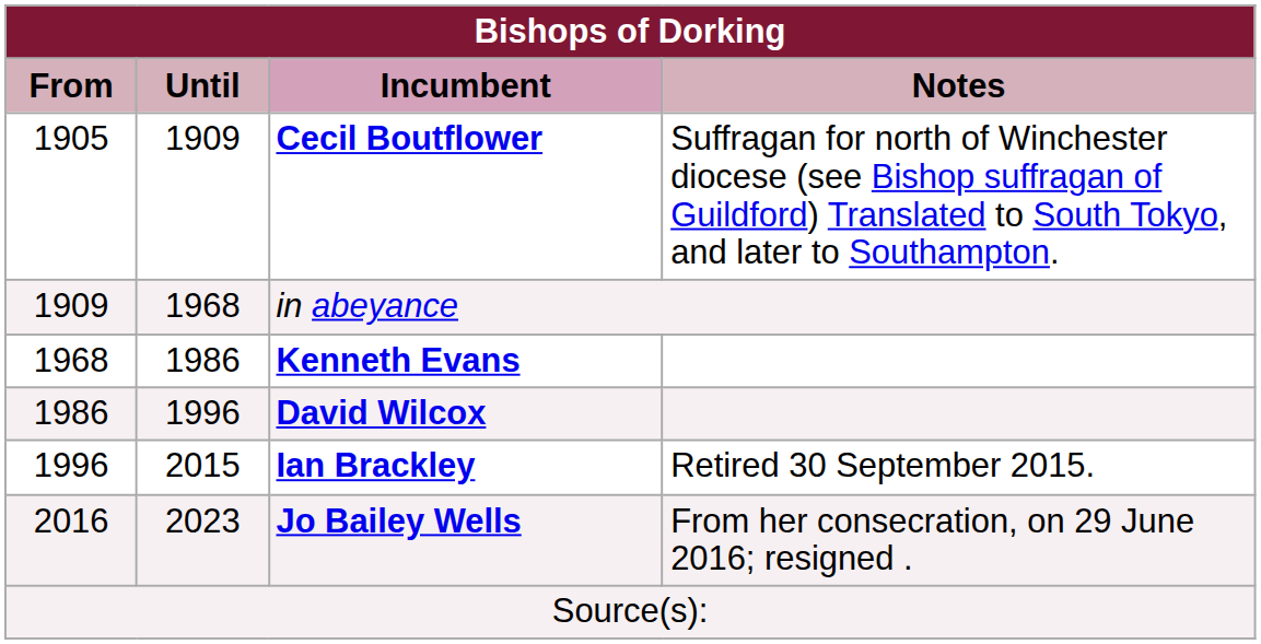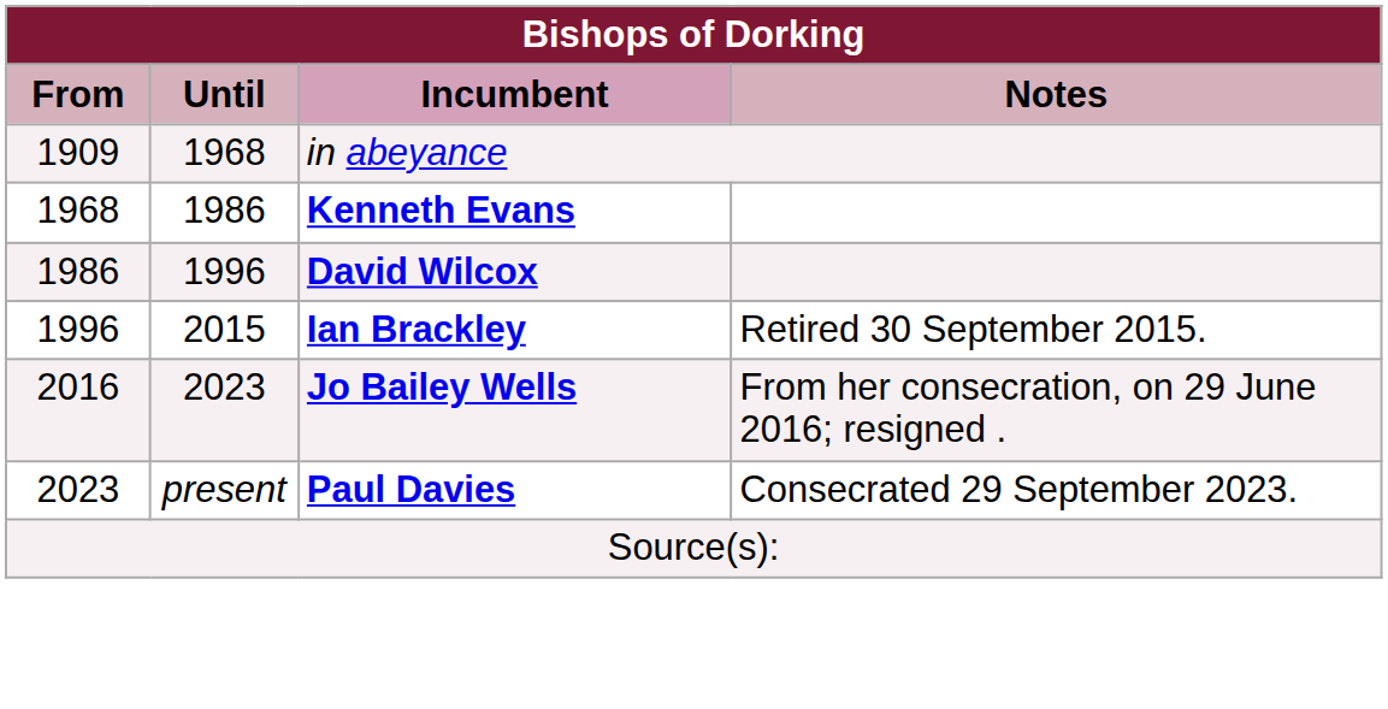- row: 1905 | 1909 | Cecil Boutflower | Suffragan for north of Winchester diocese (see Bishop suffragan of Guildford) Translated to South Tokyo, and later to Southampton.
+ row: 2023 | present | Paul Davies | Consecrated 29 September 2023.
